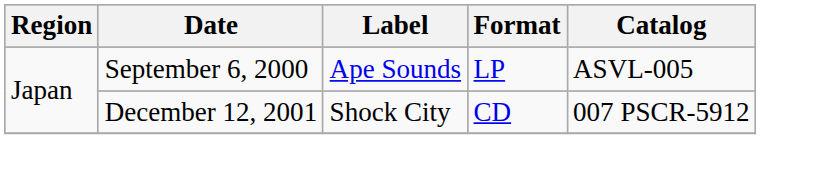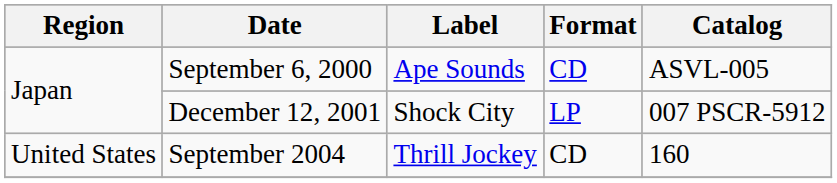September 6, 2000 | Format: LP -> CD
December 12, 2001 | Format: CD -> LP
+ row: United States | September 2004 | Thrill Jockey | CD | 160
